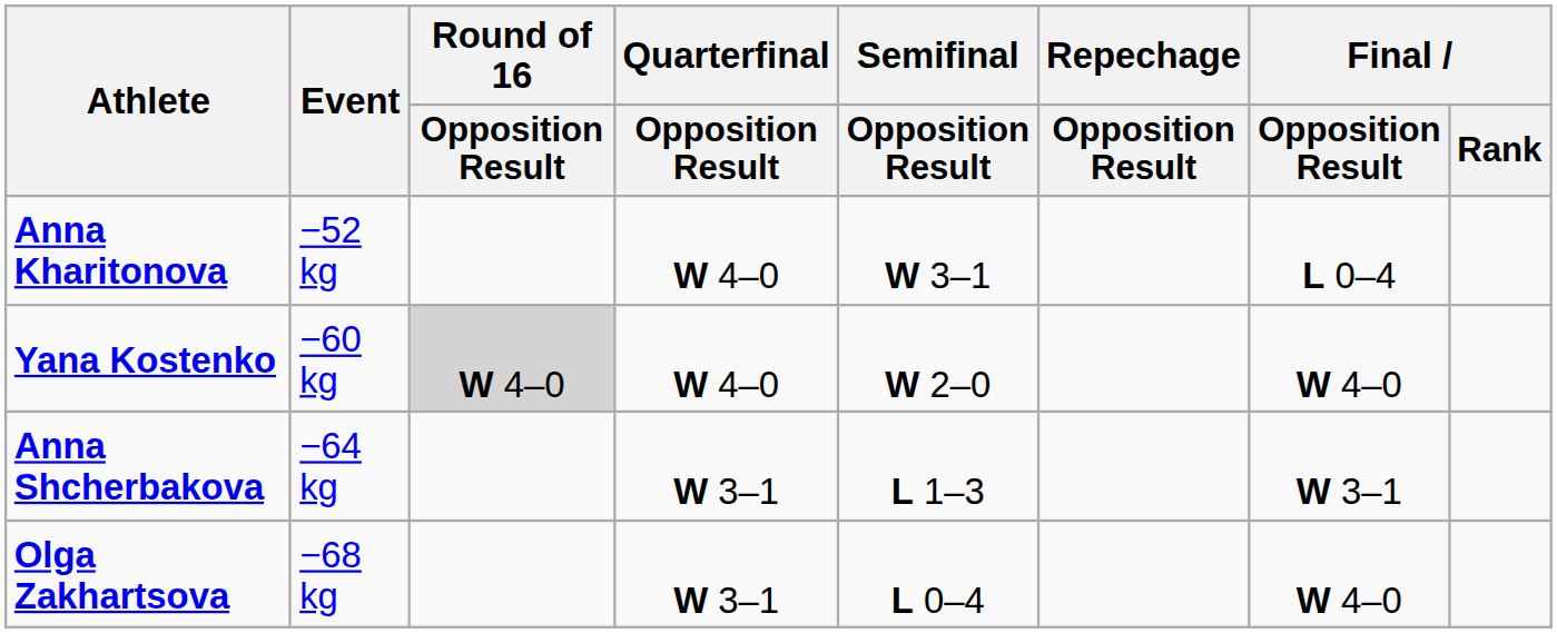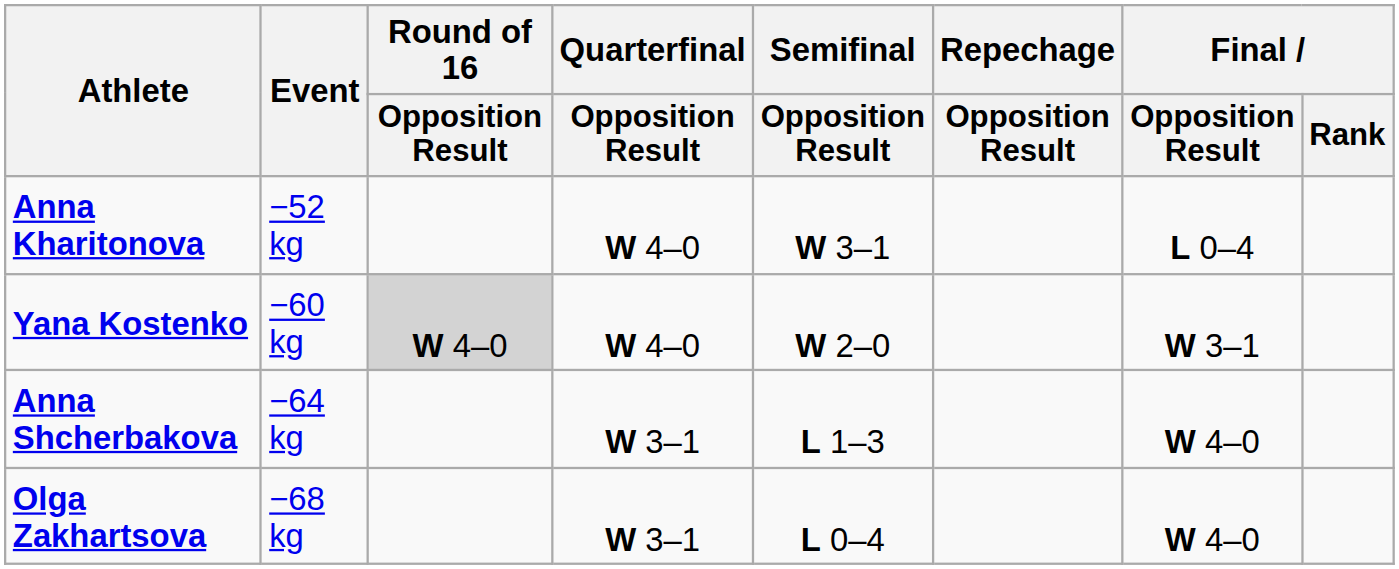Yana Kostenko | Final / Opposition Result: W 4–0 -> W 3–1
Anna Shcherbakova | Final / Opposition Result: W 3–1 -> W 4–0
